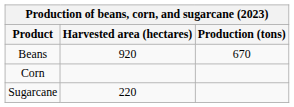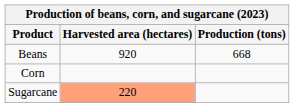Beans | Production (tons): 670 -> 668
Sugarcane | Harvested area (hectares): no background -> lightsalmon background
